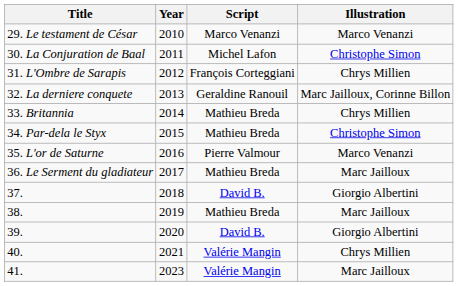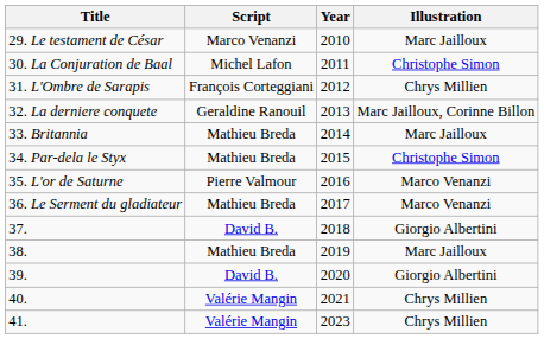columns swapped: Year <-> Script
29. Le testament de César | Illustration: Marco Venanzi -> Marc Jailloux
33. Britannia | Illustration: Chrys Millien -> Marc Jailloux
36. Le Serment du gladiateur | Illustration: Marc Jailloux -> Marco Venanzi
41. | Illustration: Marc Jailloux -> Chrys Millien
